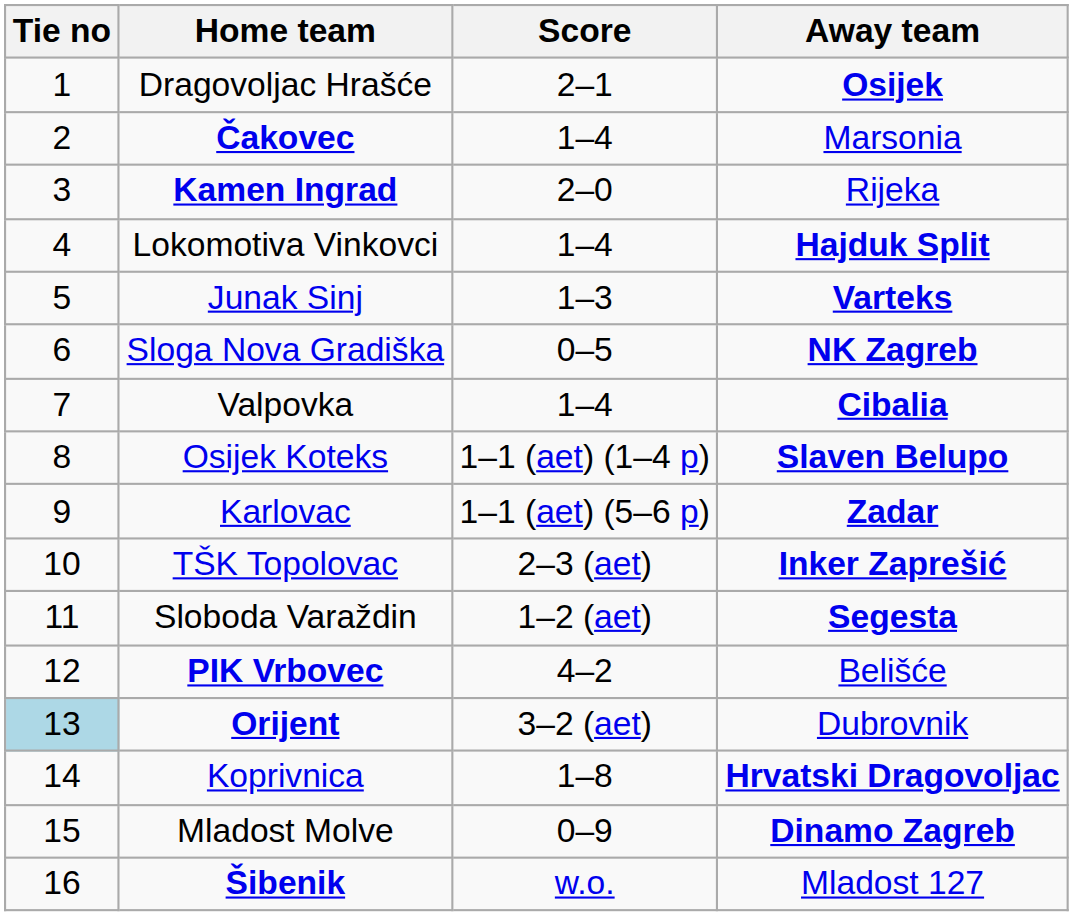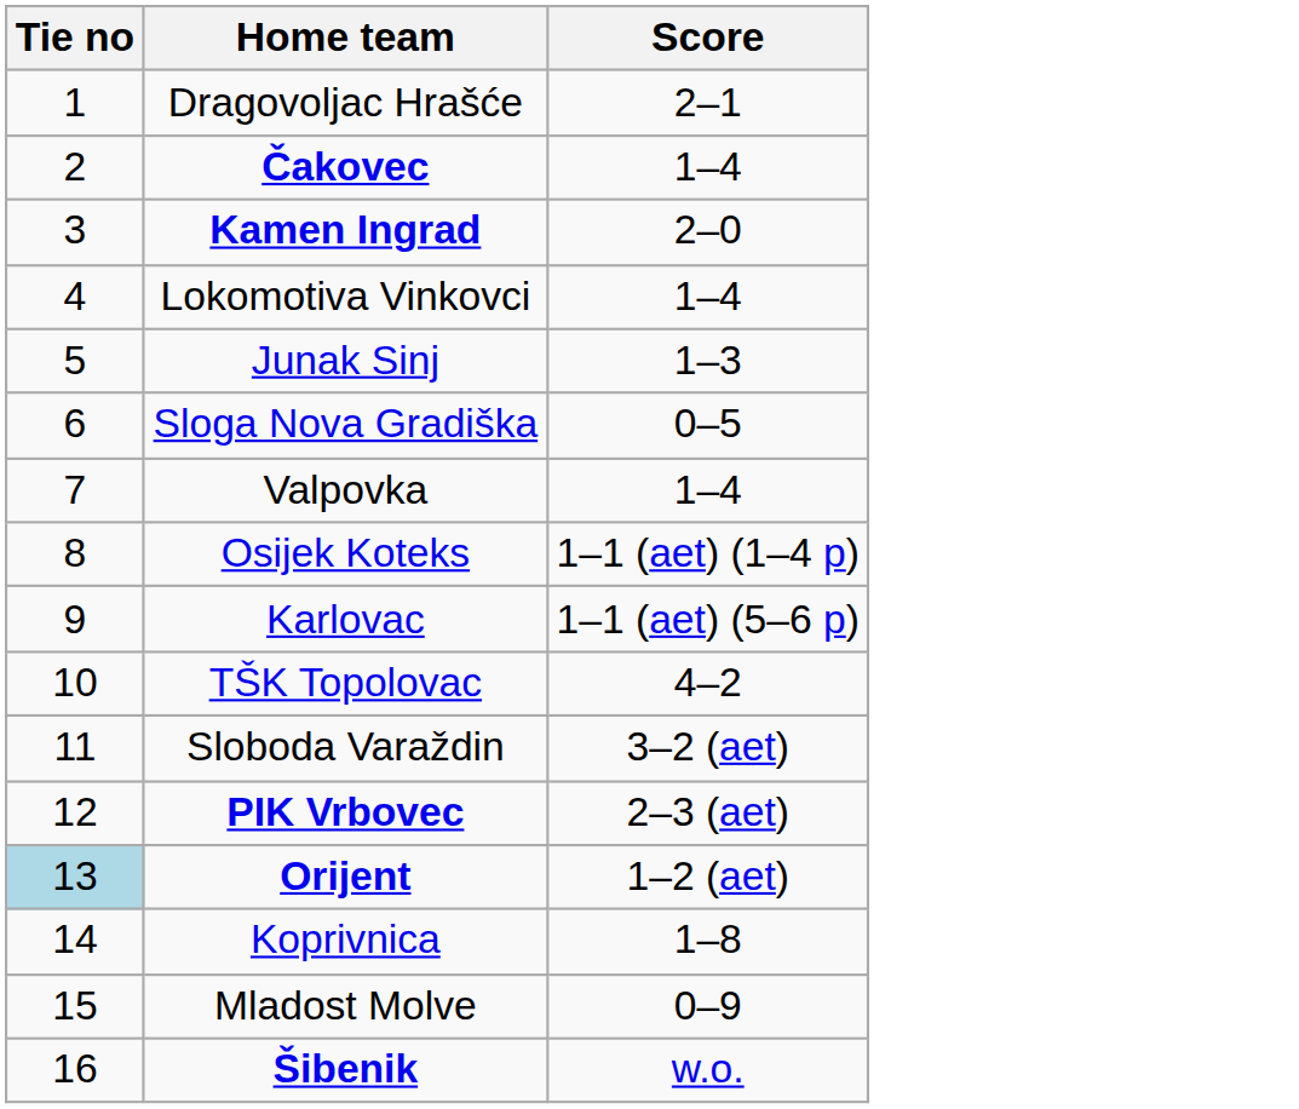- column: Away team | Osijek | Marsonia | Rijeka | Hajduk Split | Varteks | NK Zagreb | Cibalia | Slaven Belupo | Zadar | Inker Zaprešić | Segesta | Belišće | Dubrovnik | Hrvatski Dragovoljac | Dinamo Zagreb | Mladost 127
TŠK Topolovac | Score: 2–3 (aet) -> 4–2
Sloboda Varaždin | Score: 1–2 (aet) -> 3–2 (aet)
PIK Vrbovec | Score: 4–2 -> 2–3 (aet)
Orijent | Score: 3–2 (aet) -> 1–2 (aet)
